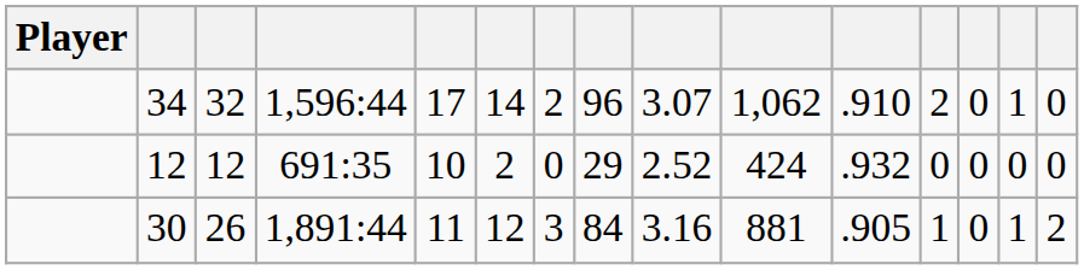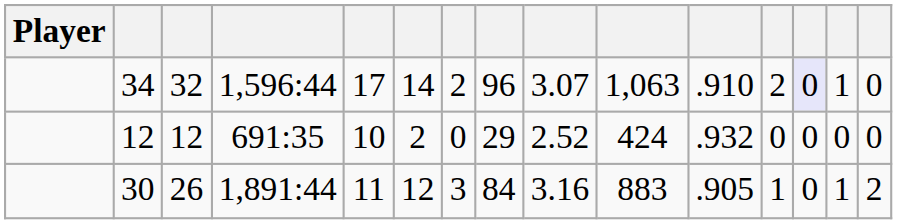34 | column 10: 1,062 -> 1,063
34 | column 13: no background -> lavender background
30 | column 10: 881 -> 883
